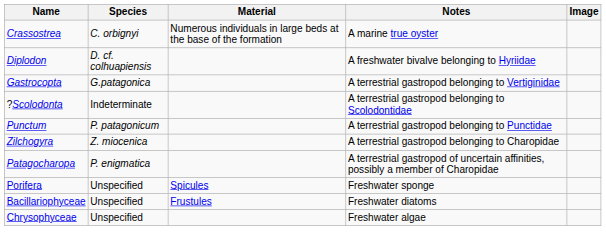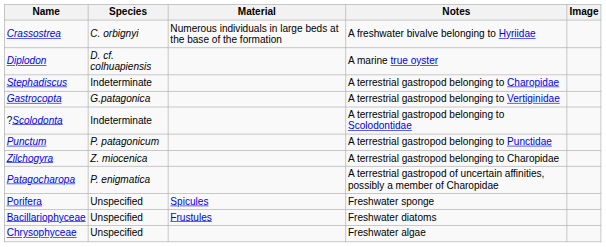Crassostrea | Notes: A marine true oyster -> A freshwater bivalve belonging to Hyriidae
Diplodon | Notes: A freshwater bivalve belonging to Hyriidae -> A marine true oyster
+ row: Stephadiscus | Indeterminate | A terrestrial gastropod belonging to Charopidae
